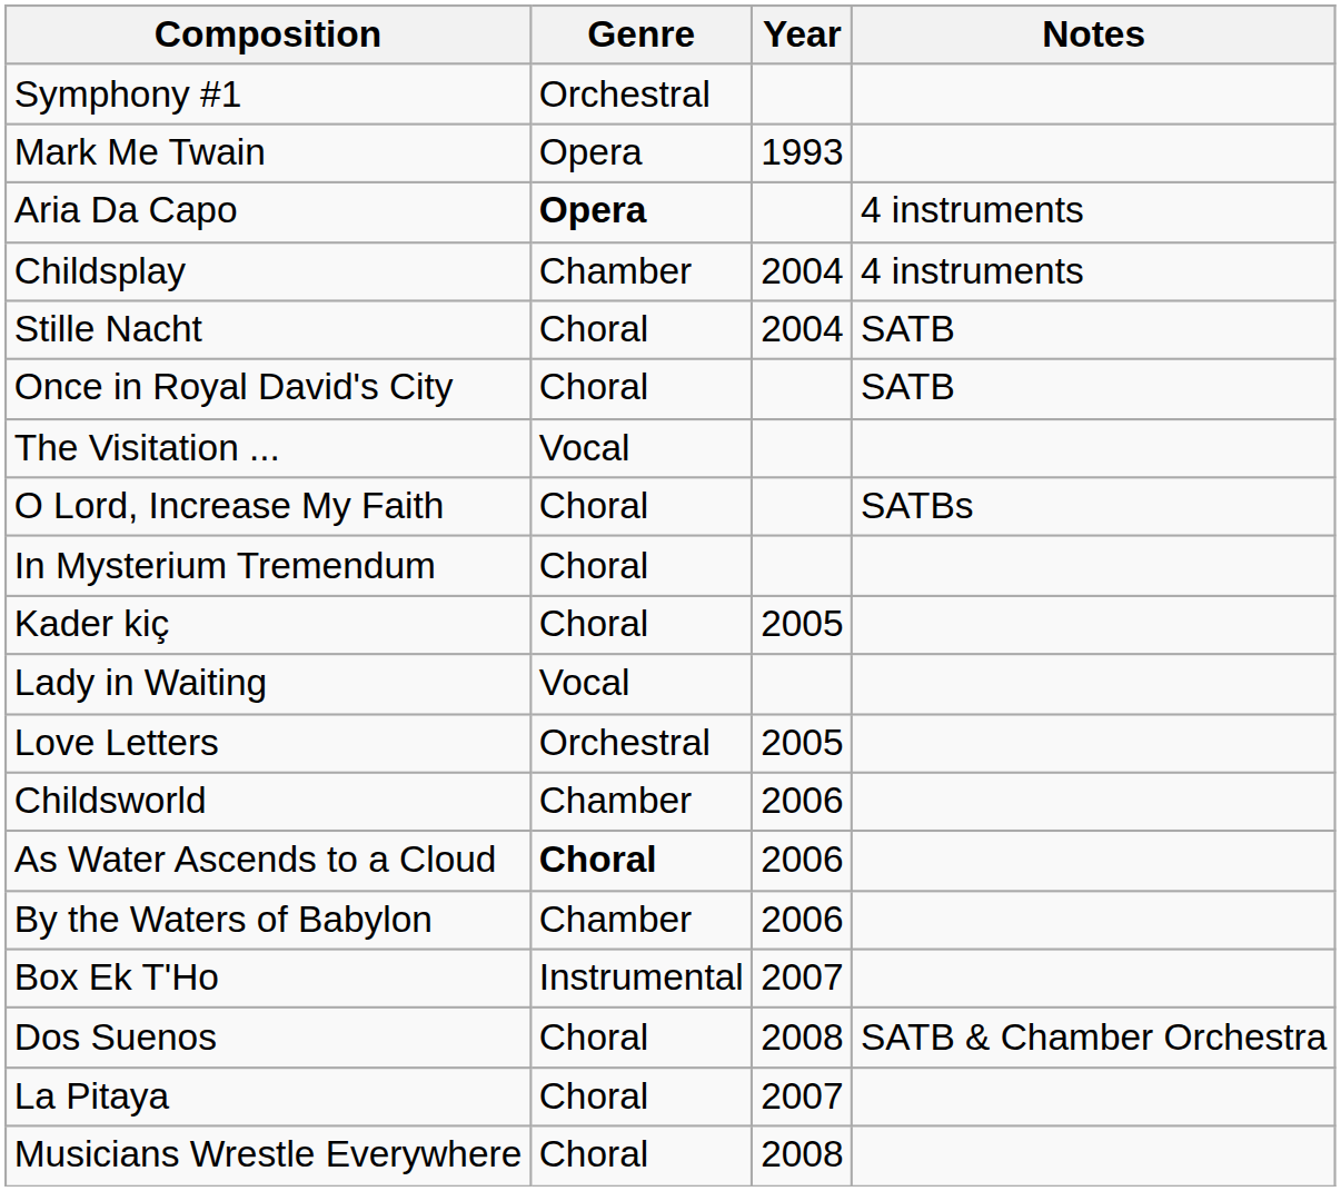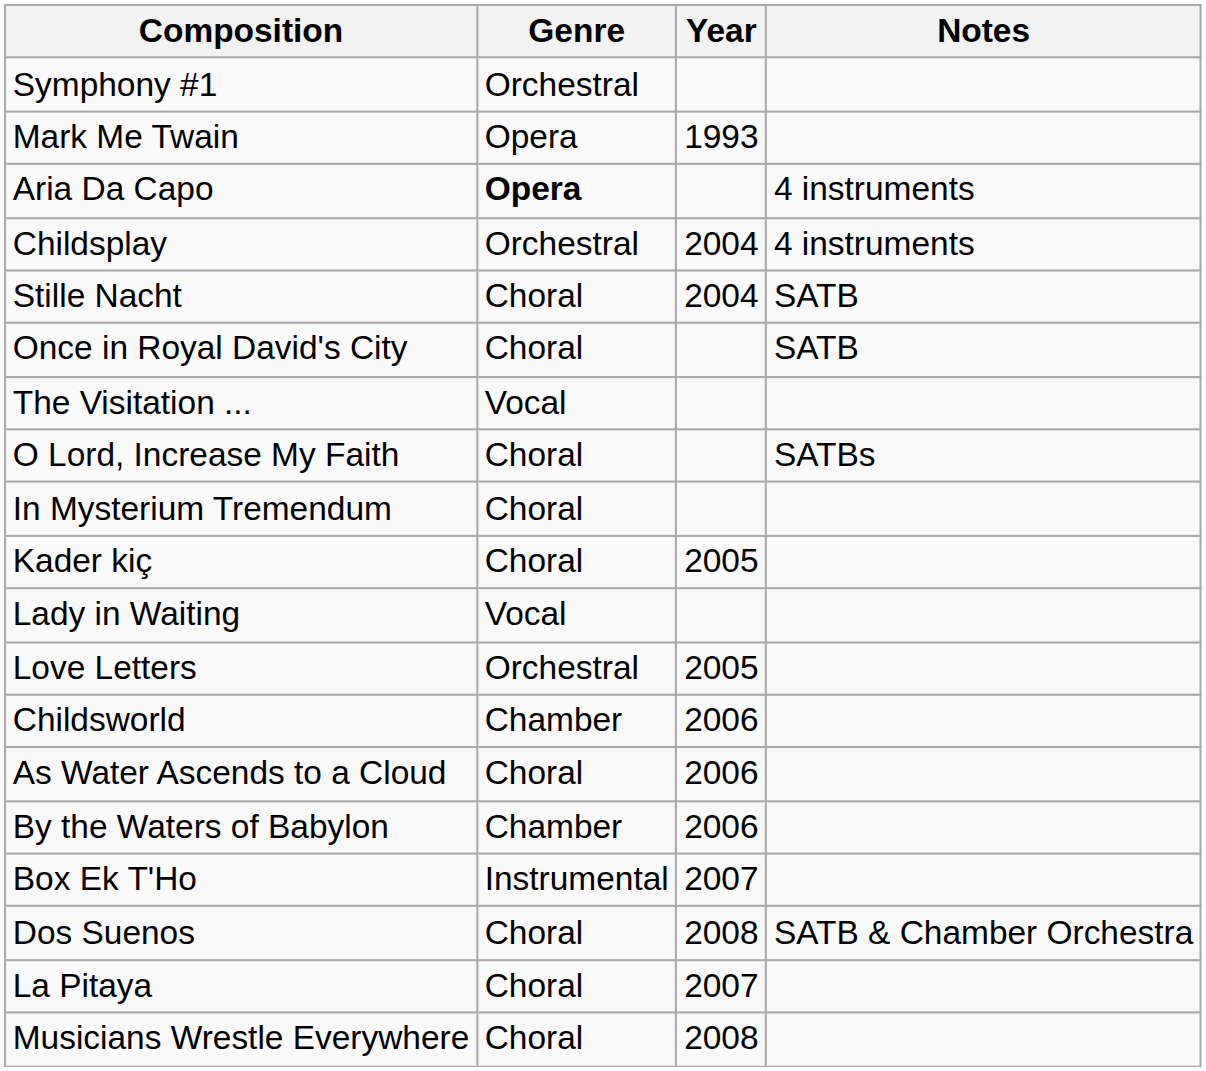Childsplay | Genre: Chamber -> Orchestral
As Water Ascends to a Cloud | Genre: bold -> normal
